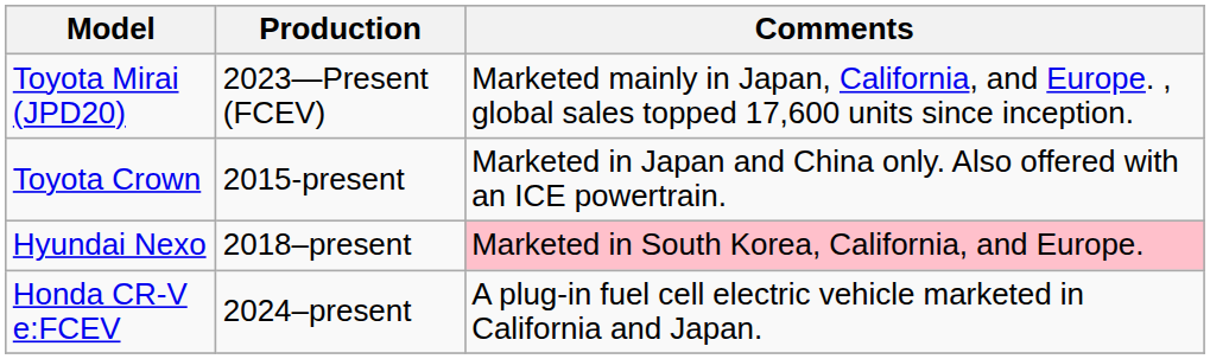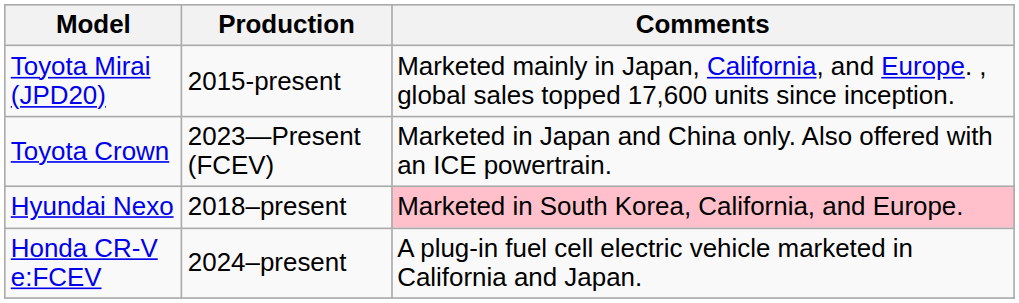Toyota Mirai (JPD20) | Production: 2023—Present (FCEV) -> 2015-present
Toyota Crown | Production: 2015-present -> 2023—Present (FCEV)
